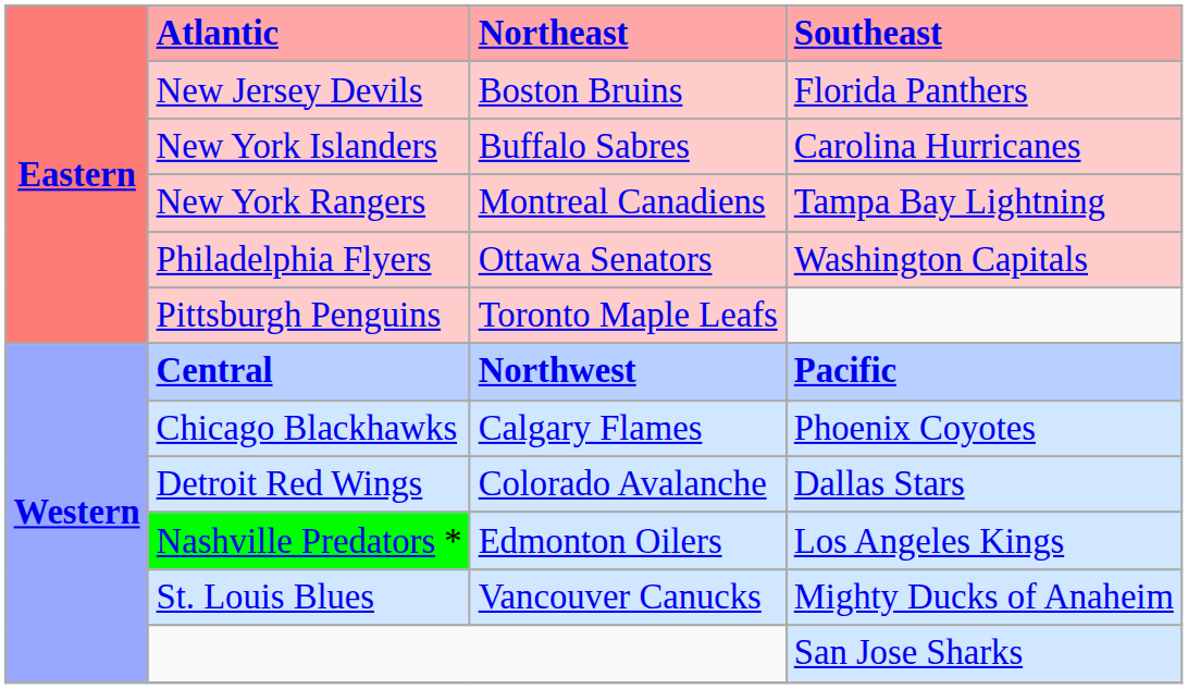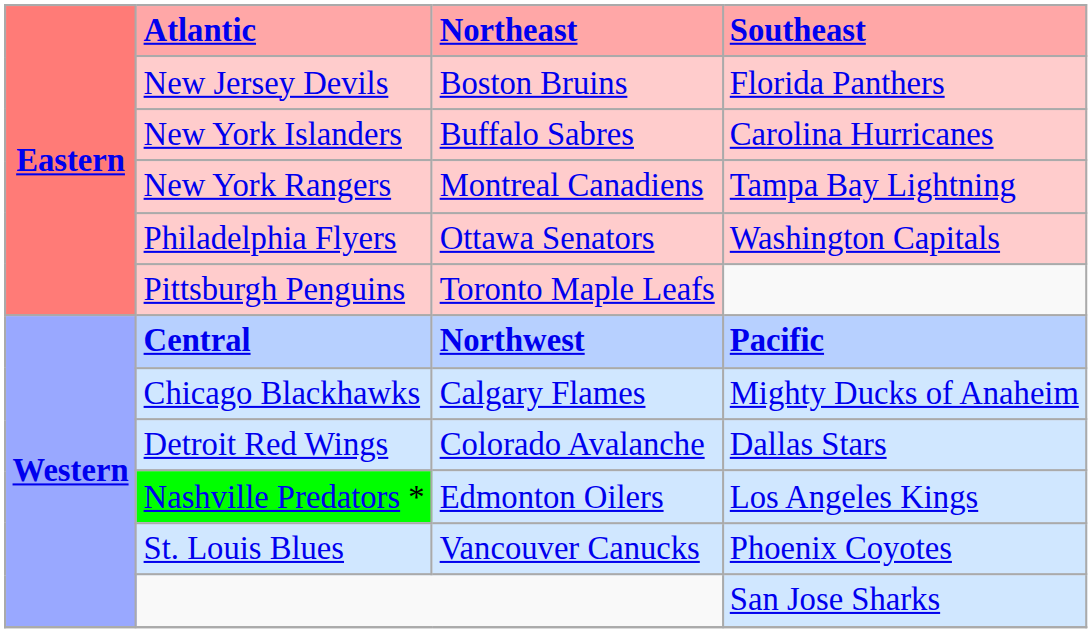Chicago Blackhawks | Southeast: Phoenix Coyotes -> Mighty Ducks of Anaheim
St. Louis Blues | Southeast: Mighty Ducks of Anaheim -> Phoenix Coyotes
